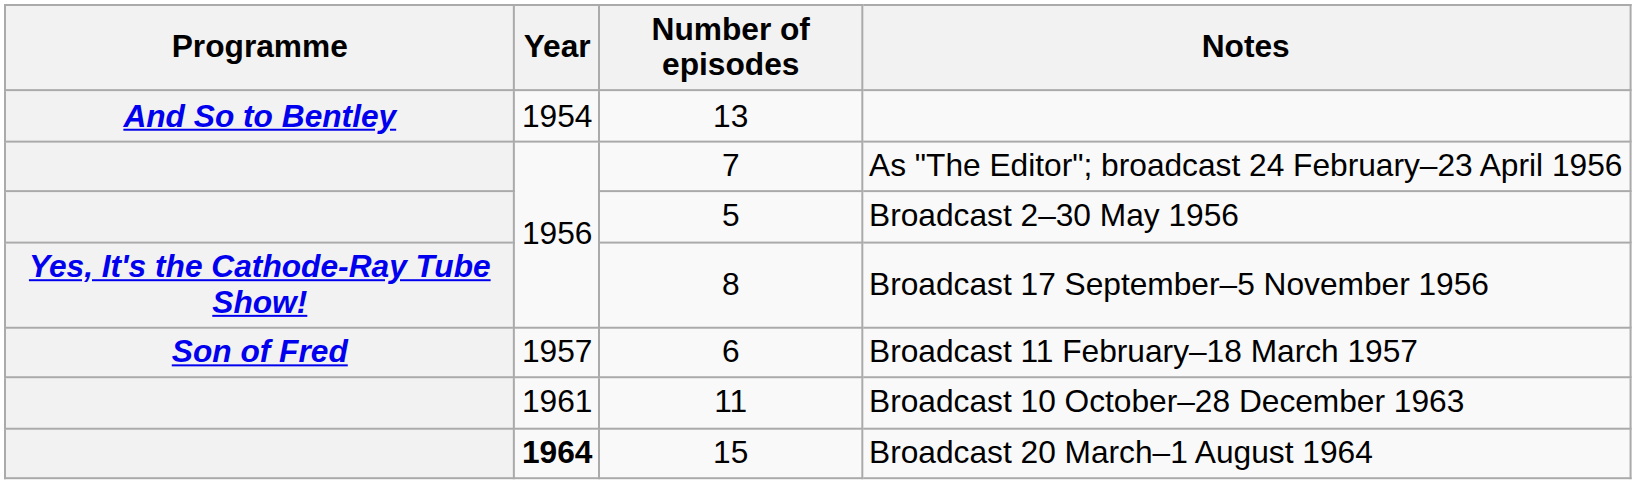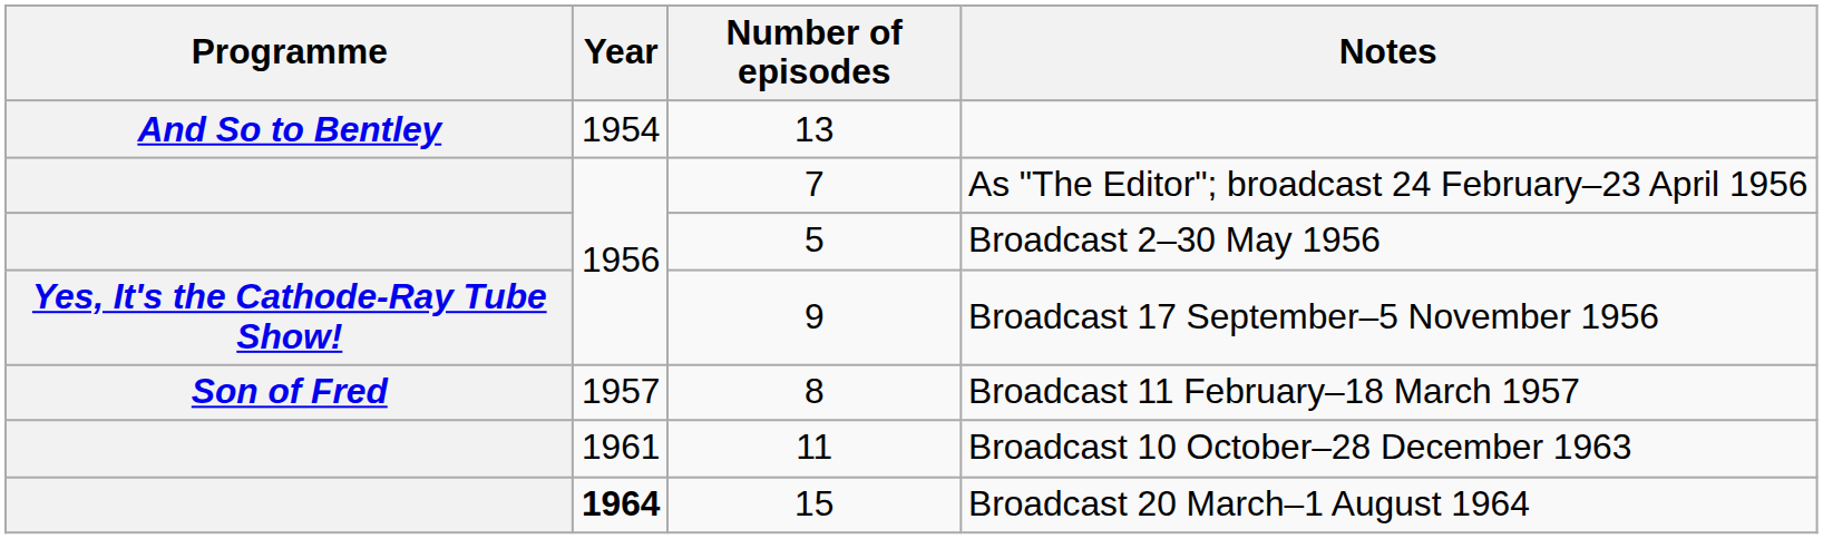Broadcast 17 September–5 November 1956 | Number of episodes: 8 -> 9
Broadcast 11 February–18 March 1957 | Number of episodes: 6 -> 8
